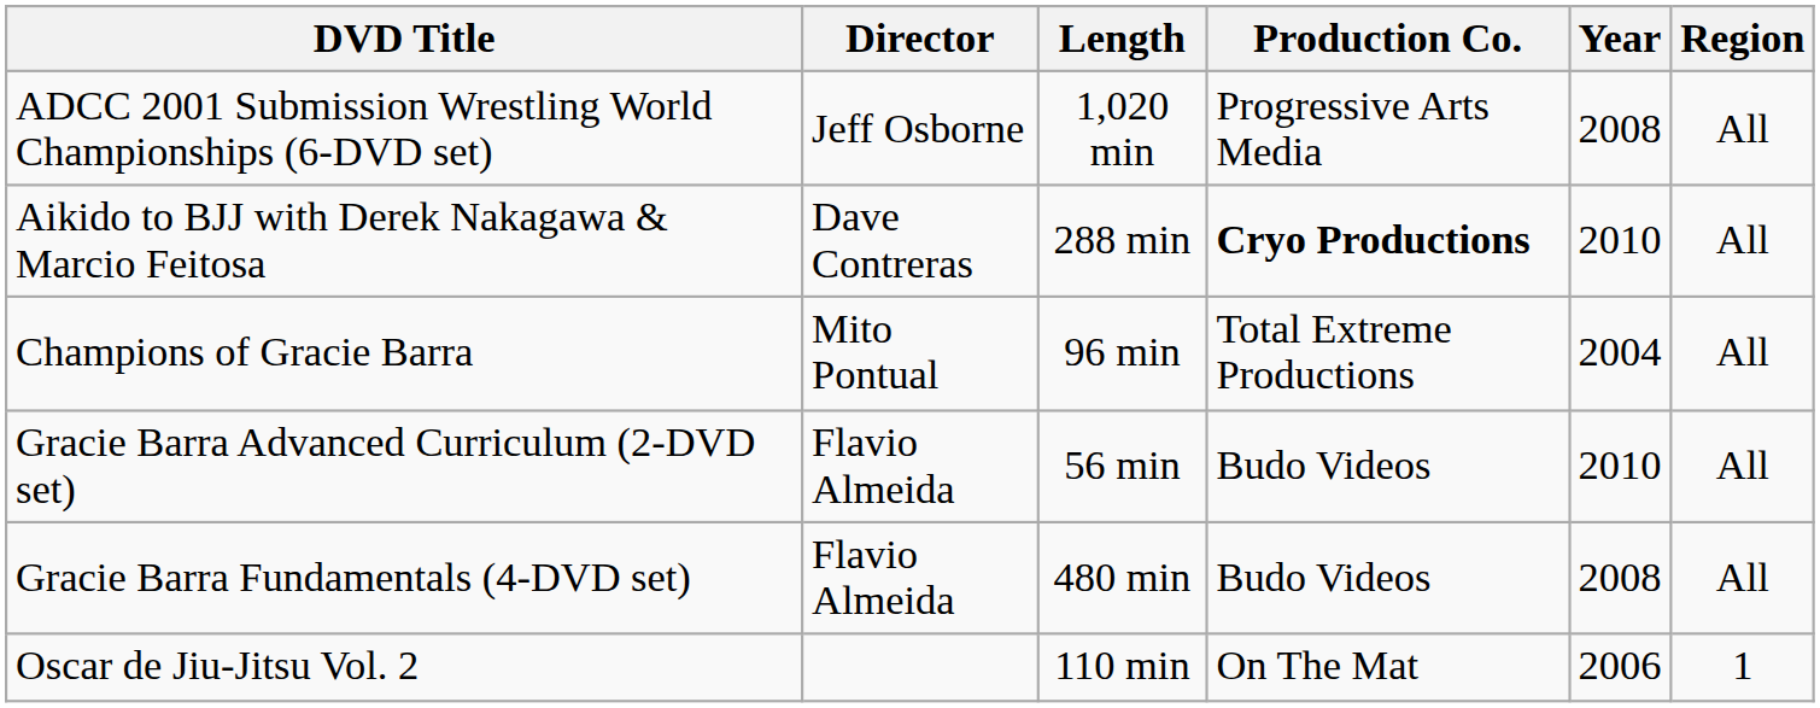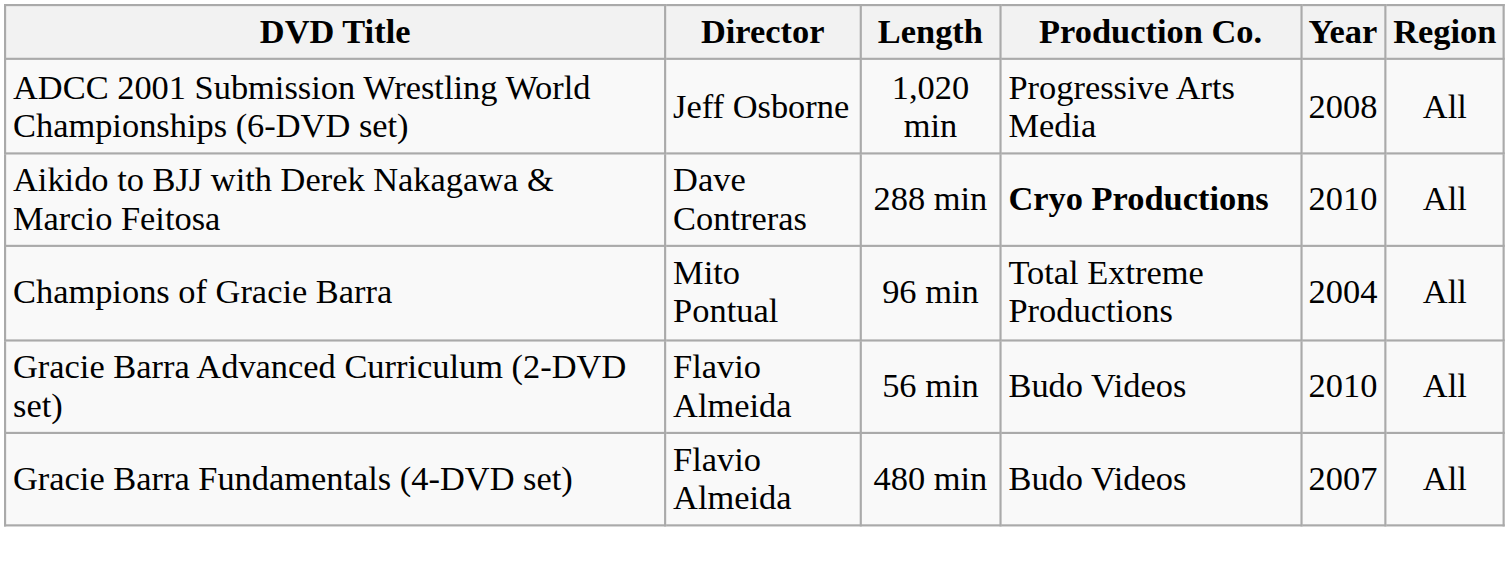Gracie Barra Fundamentals (4-DVD set) | Year: 2008 -> 2007
- row: Oscar de Jiu-Jitsu Vol. 2 | 110 min | On The Mat | 2006 | 1
